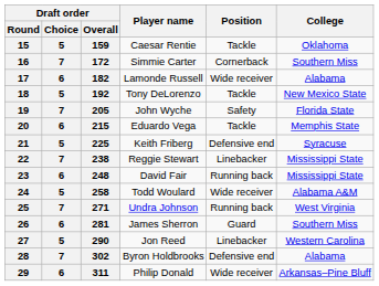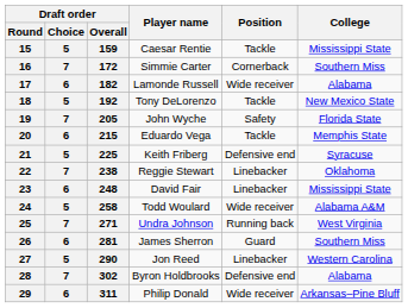15 | College: Oklahoma -> Mississippi State
22 | College: Mississippi State -> Oklahoma
23 | Position: Running back -> Linebacker
